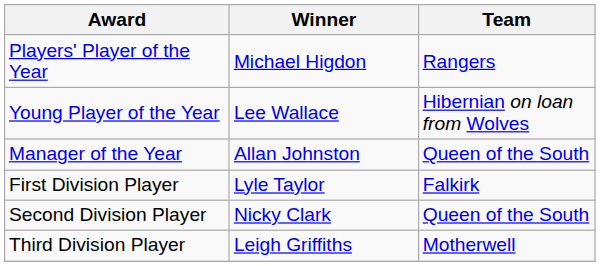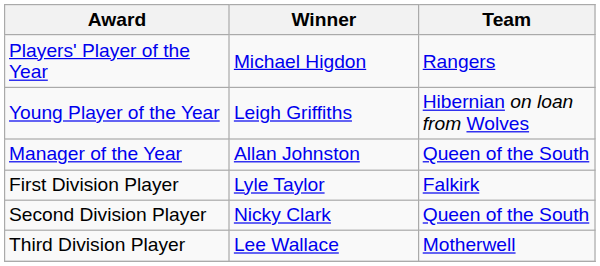Young Player of the Year | Winner: Lee Wallace -> Leigh Griffiths
Third Division Player | Winner: Leigh Griffiths -> Lee Wallace
